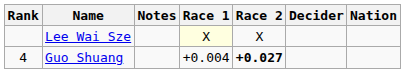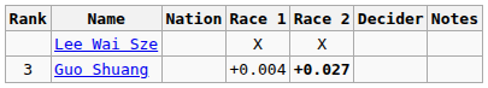columns swapped: Nation <-> Notes
Lee Wai Sze | Race 1: lightyellow background -> no background
Guo Shuang | Rank: 4 -> 3
